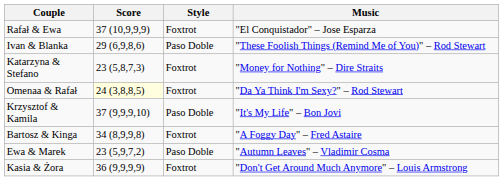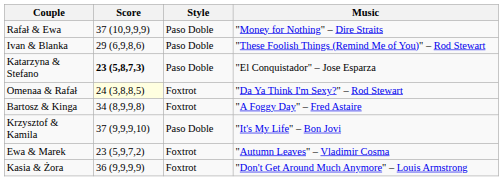Rafał & Ewa | Style: Foxtrot -> Paso Doble
Rafał & Ewa | Music: "El Conquistador" – Jose Esparza -> "Money for Nothing" – Dire Straits
Katarzyna & Stefano | Score: normal -> bold
Katarzyna & Stefano | Style: Foxtrot -> Paso Doble
Katarzyna & Stefano | Music: "Money for Nothing" – Dire Straits -> "El Conquistador" – Jose Esparza
rows swapped: Krzysztof & Kamila <-> Bartosz & Kinga
Ewa & Marek | Style: Paso Doble -> Foxtrot
